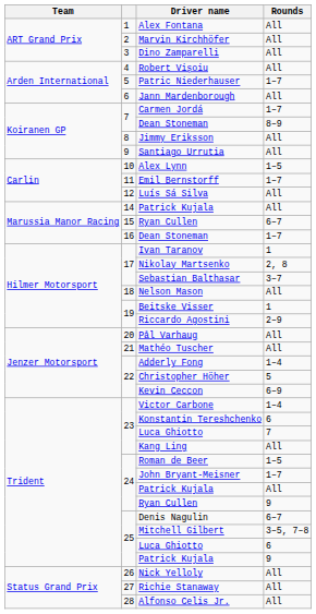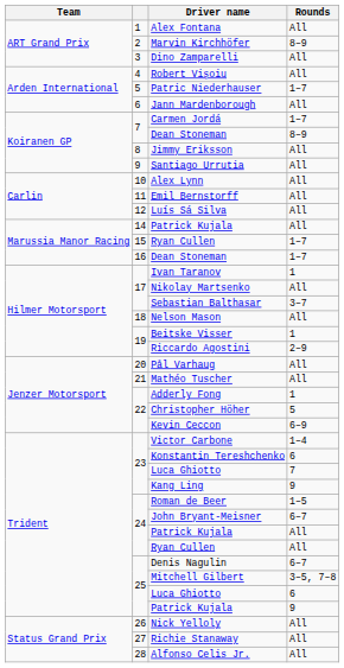Marvin Kirchhöfer | Rounds: All -> 8–9
Alex Lynn | Rounds: 1–5 -> All
Emil Bernstorff | Rounds: 1–7 -> All
15 / Ryan Cullen | Rounds: 6–7 -> 1–7
Nikolay Martsenko | Rounds: 2, 8 -> All
Adderly Fong | Rounds: 1–4 -> 1
Kang Ling | Rounds: All -> 9
John Bryant-Meisner | Rounds: 1–7 -> 6–7
24 / Ryan Cullen | Rounds: 9 -> All
